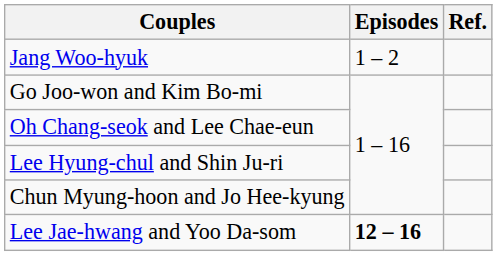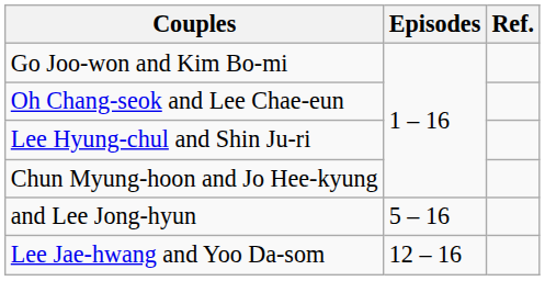- row: Jang Woo-hyuk | 1 – 2
+ row: and Lee Jong-hyun | 5 – 16
Lee Jae-hwang and Yoo Da-som | Episodes: bold -> normal
